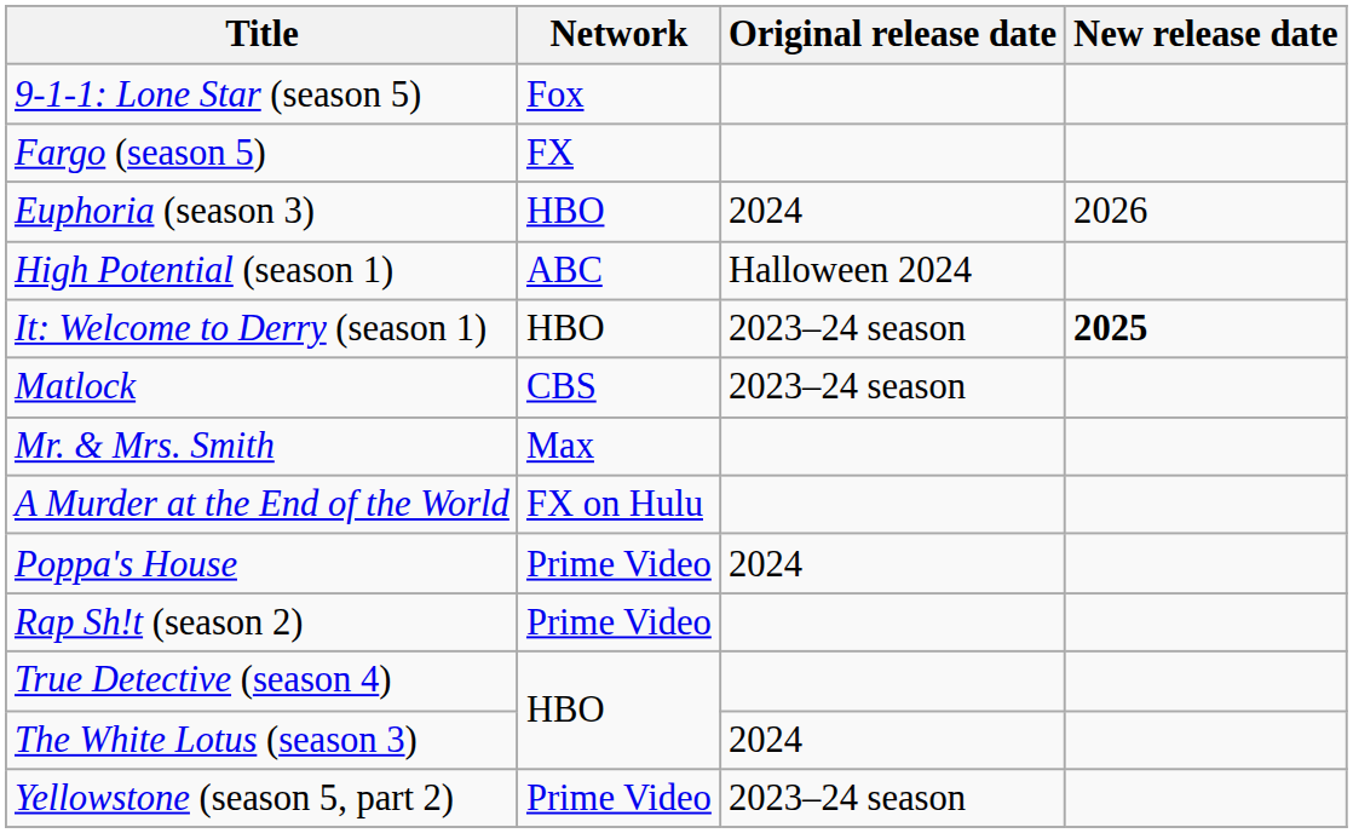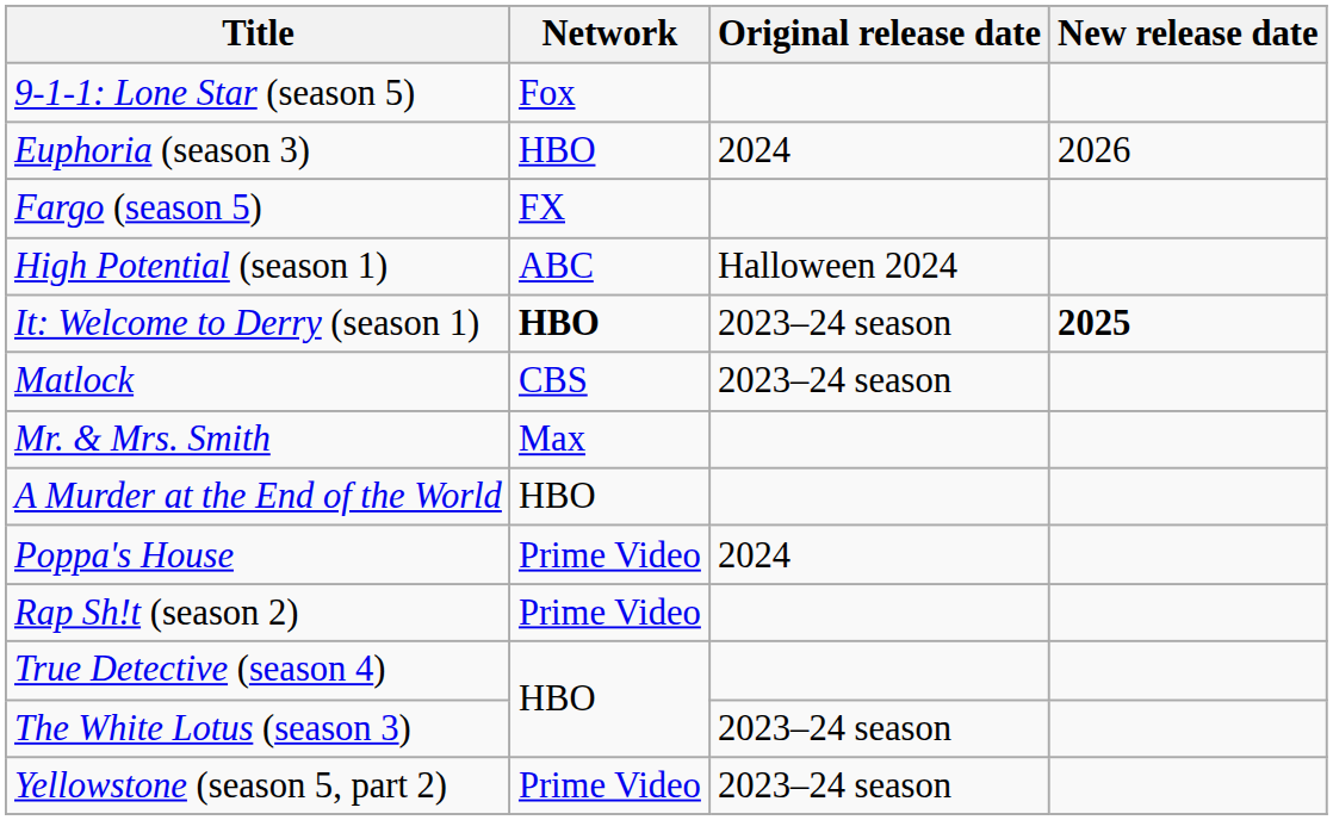rows swapped: Euphoria (season 3) <-> Fargo (season 5)
It: Welcome to Derry (season 1) | Network: normal -> bold
A Murder at the End of the World | Network: FX on Hulu -> HBO
The White Lotus (season 3) | Original release date: 2024 -> 2023–24 season
